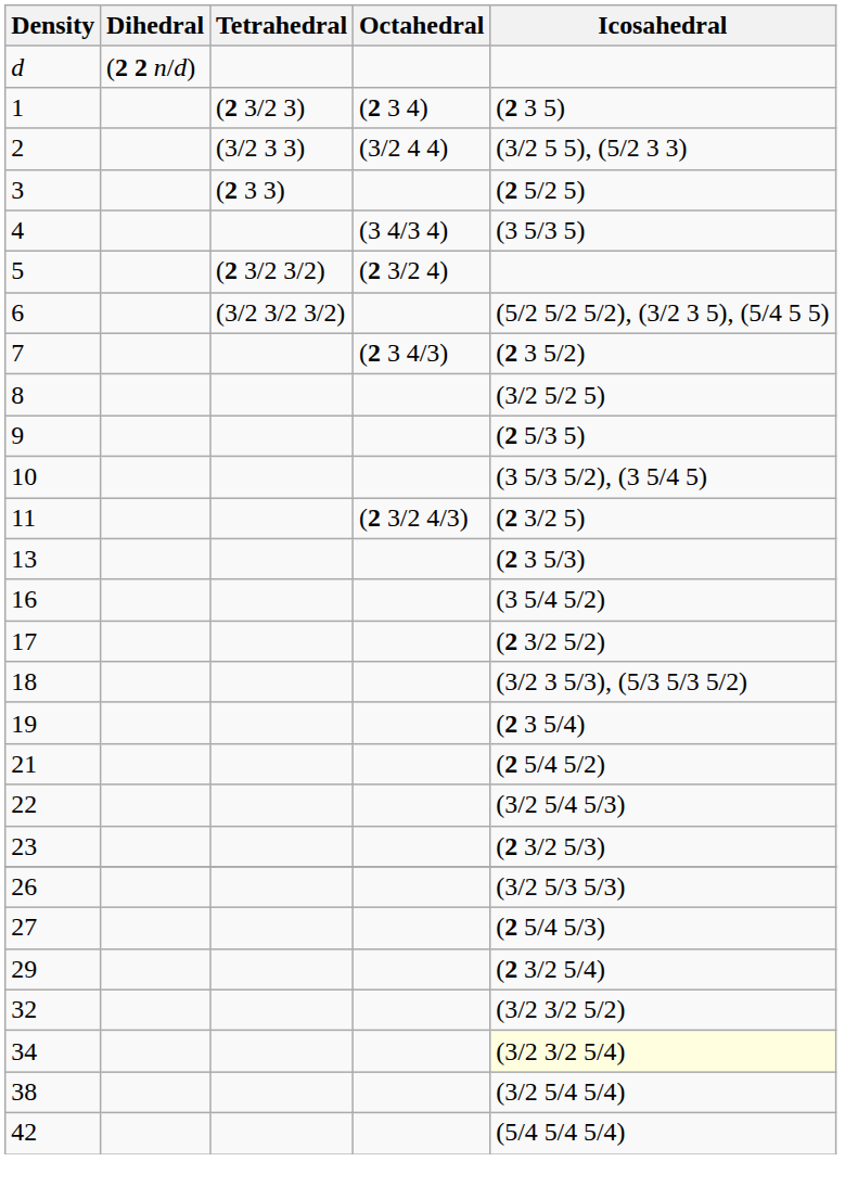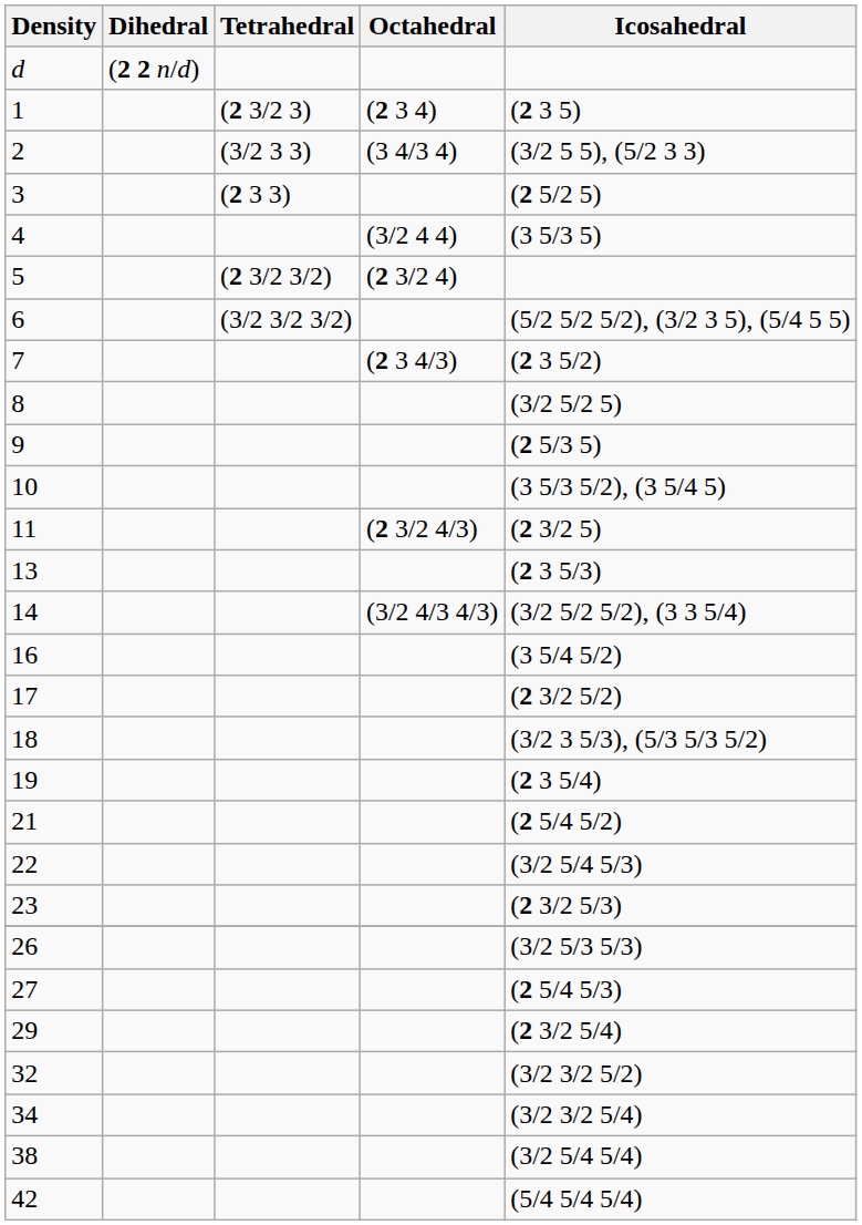2 | Octahedral: (3/2 4 4) -> (3 4/3 4)
4 | Octahedral: (3 4/3 4) -> (3/2 4 4)
+ row: 14 | (3/2 4/3 4/3) | (3/2 5/2 5/2), (3 3 5/4)
34 | Icosahedral: lightyellow background -> no background
